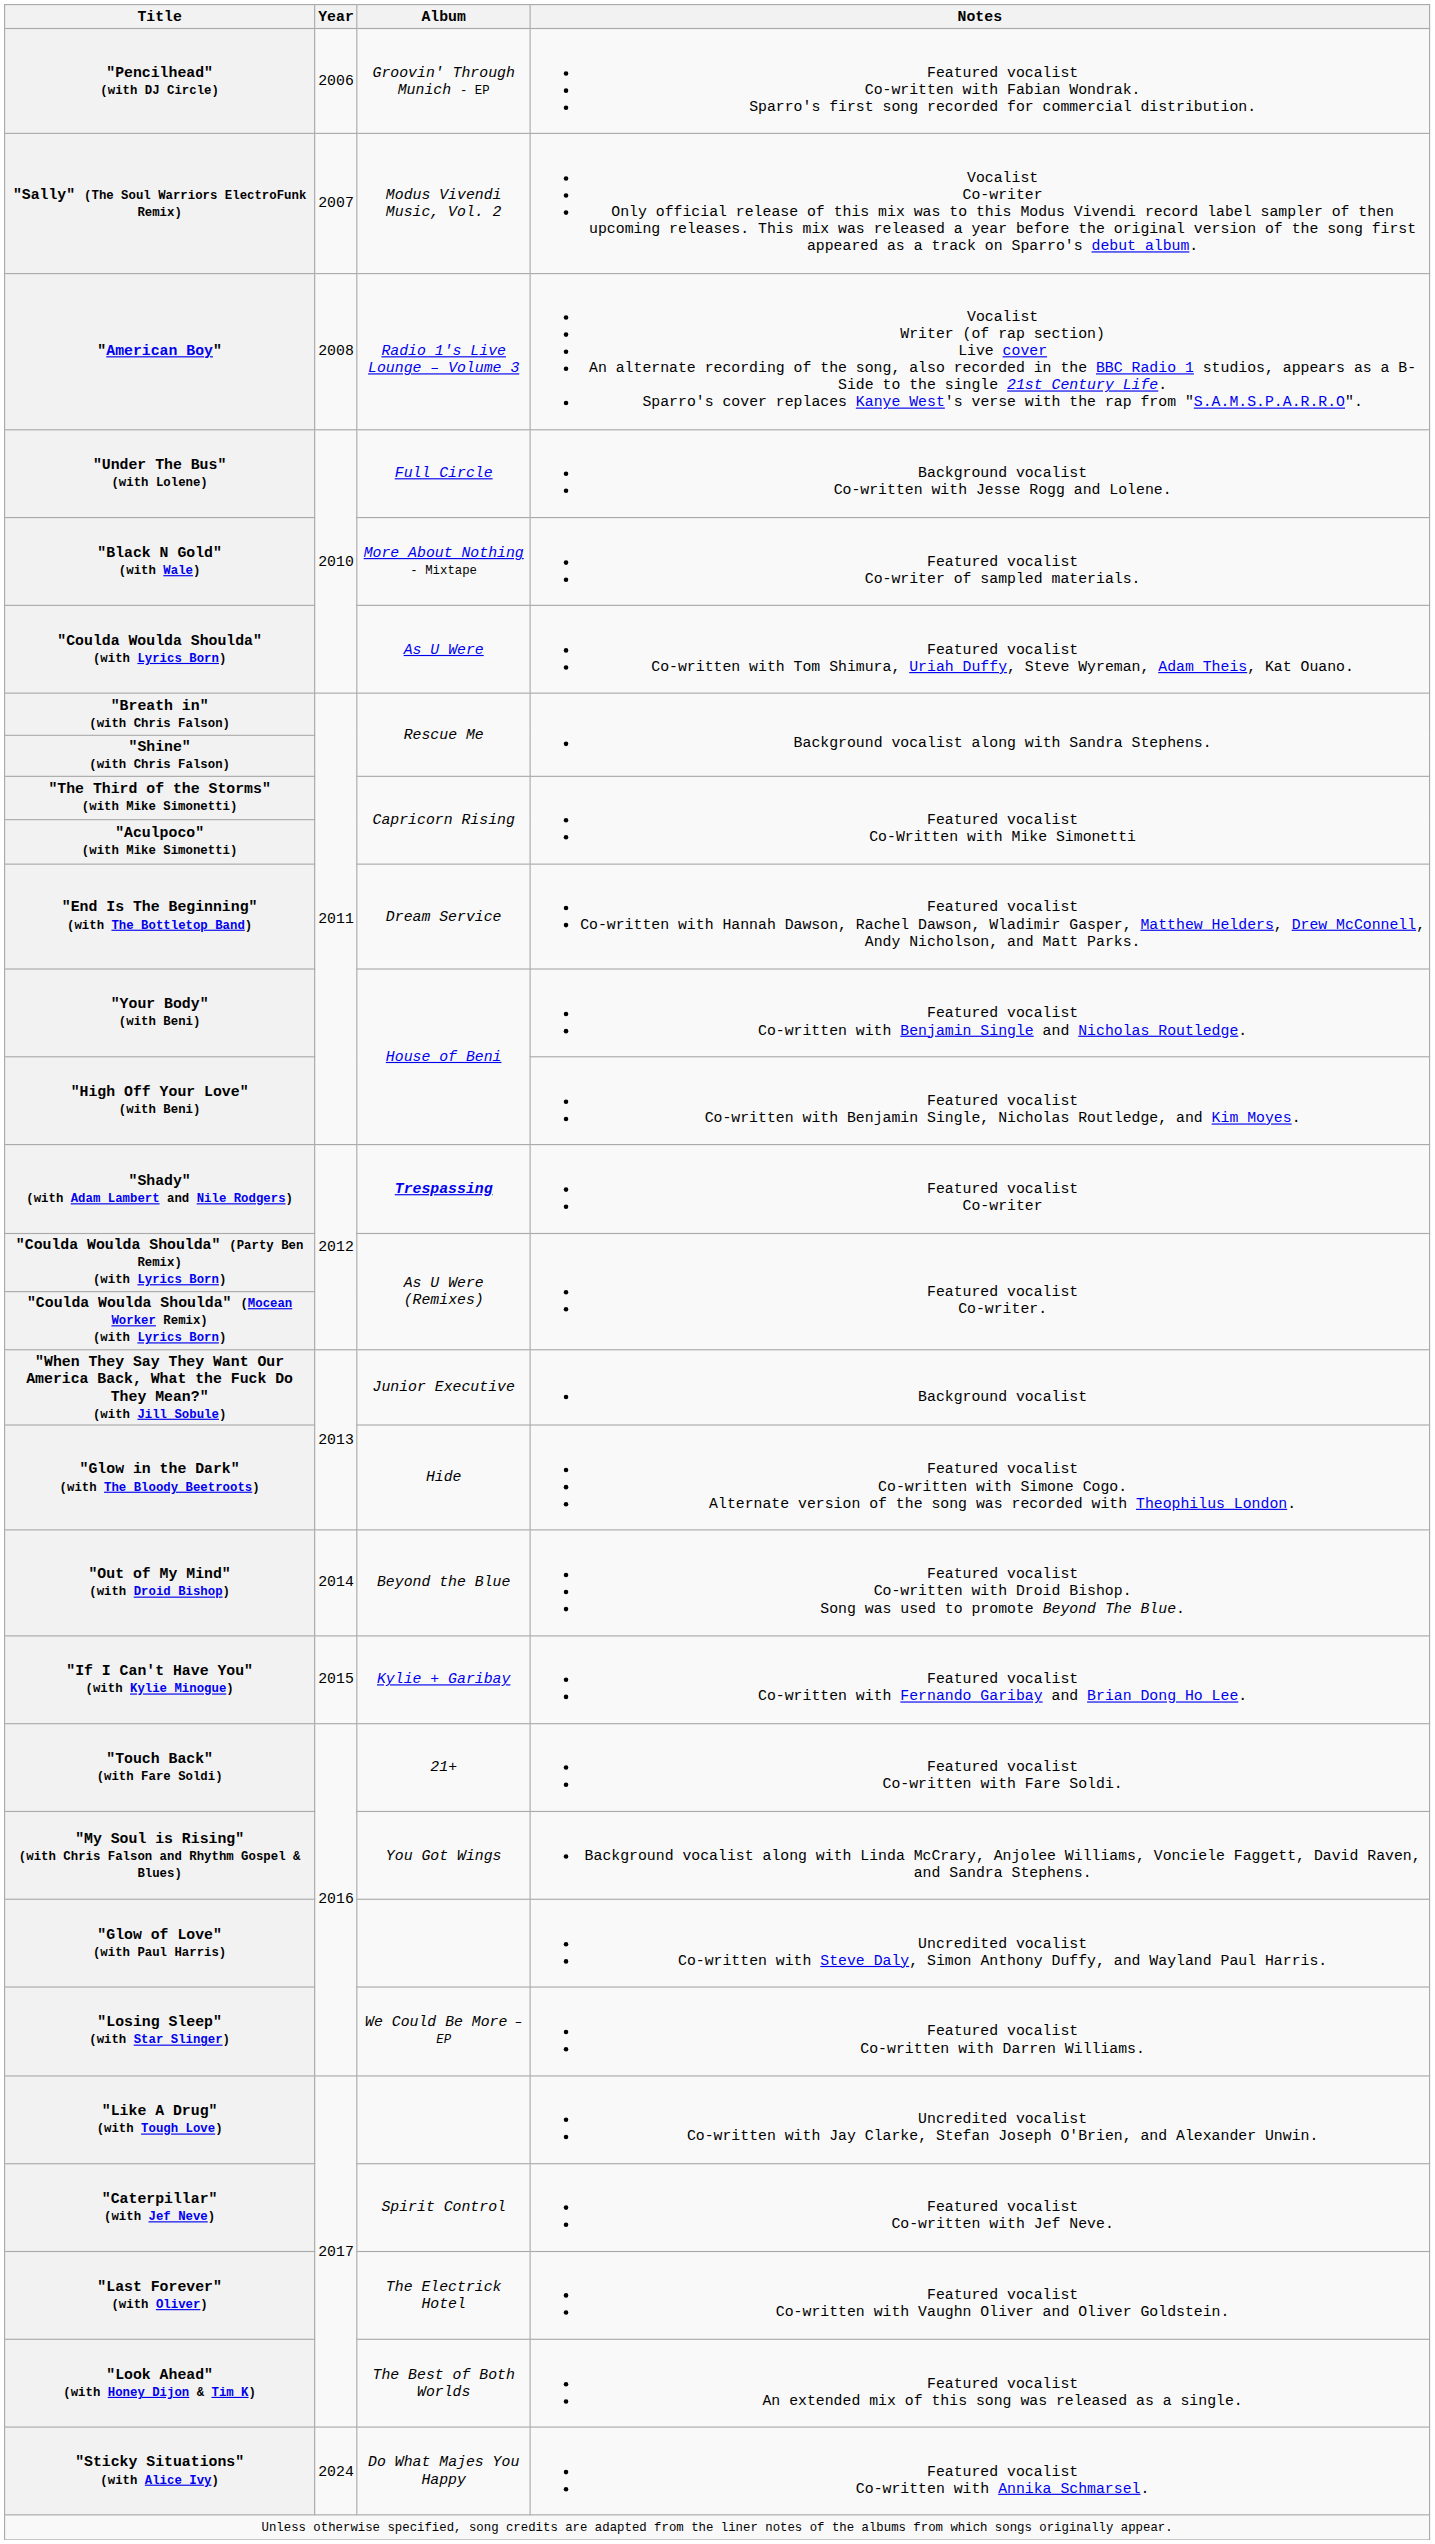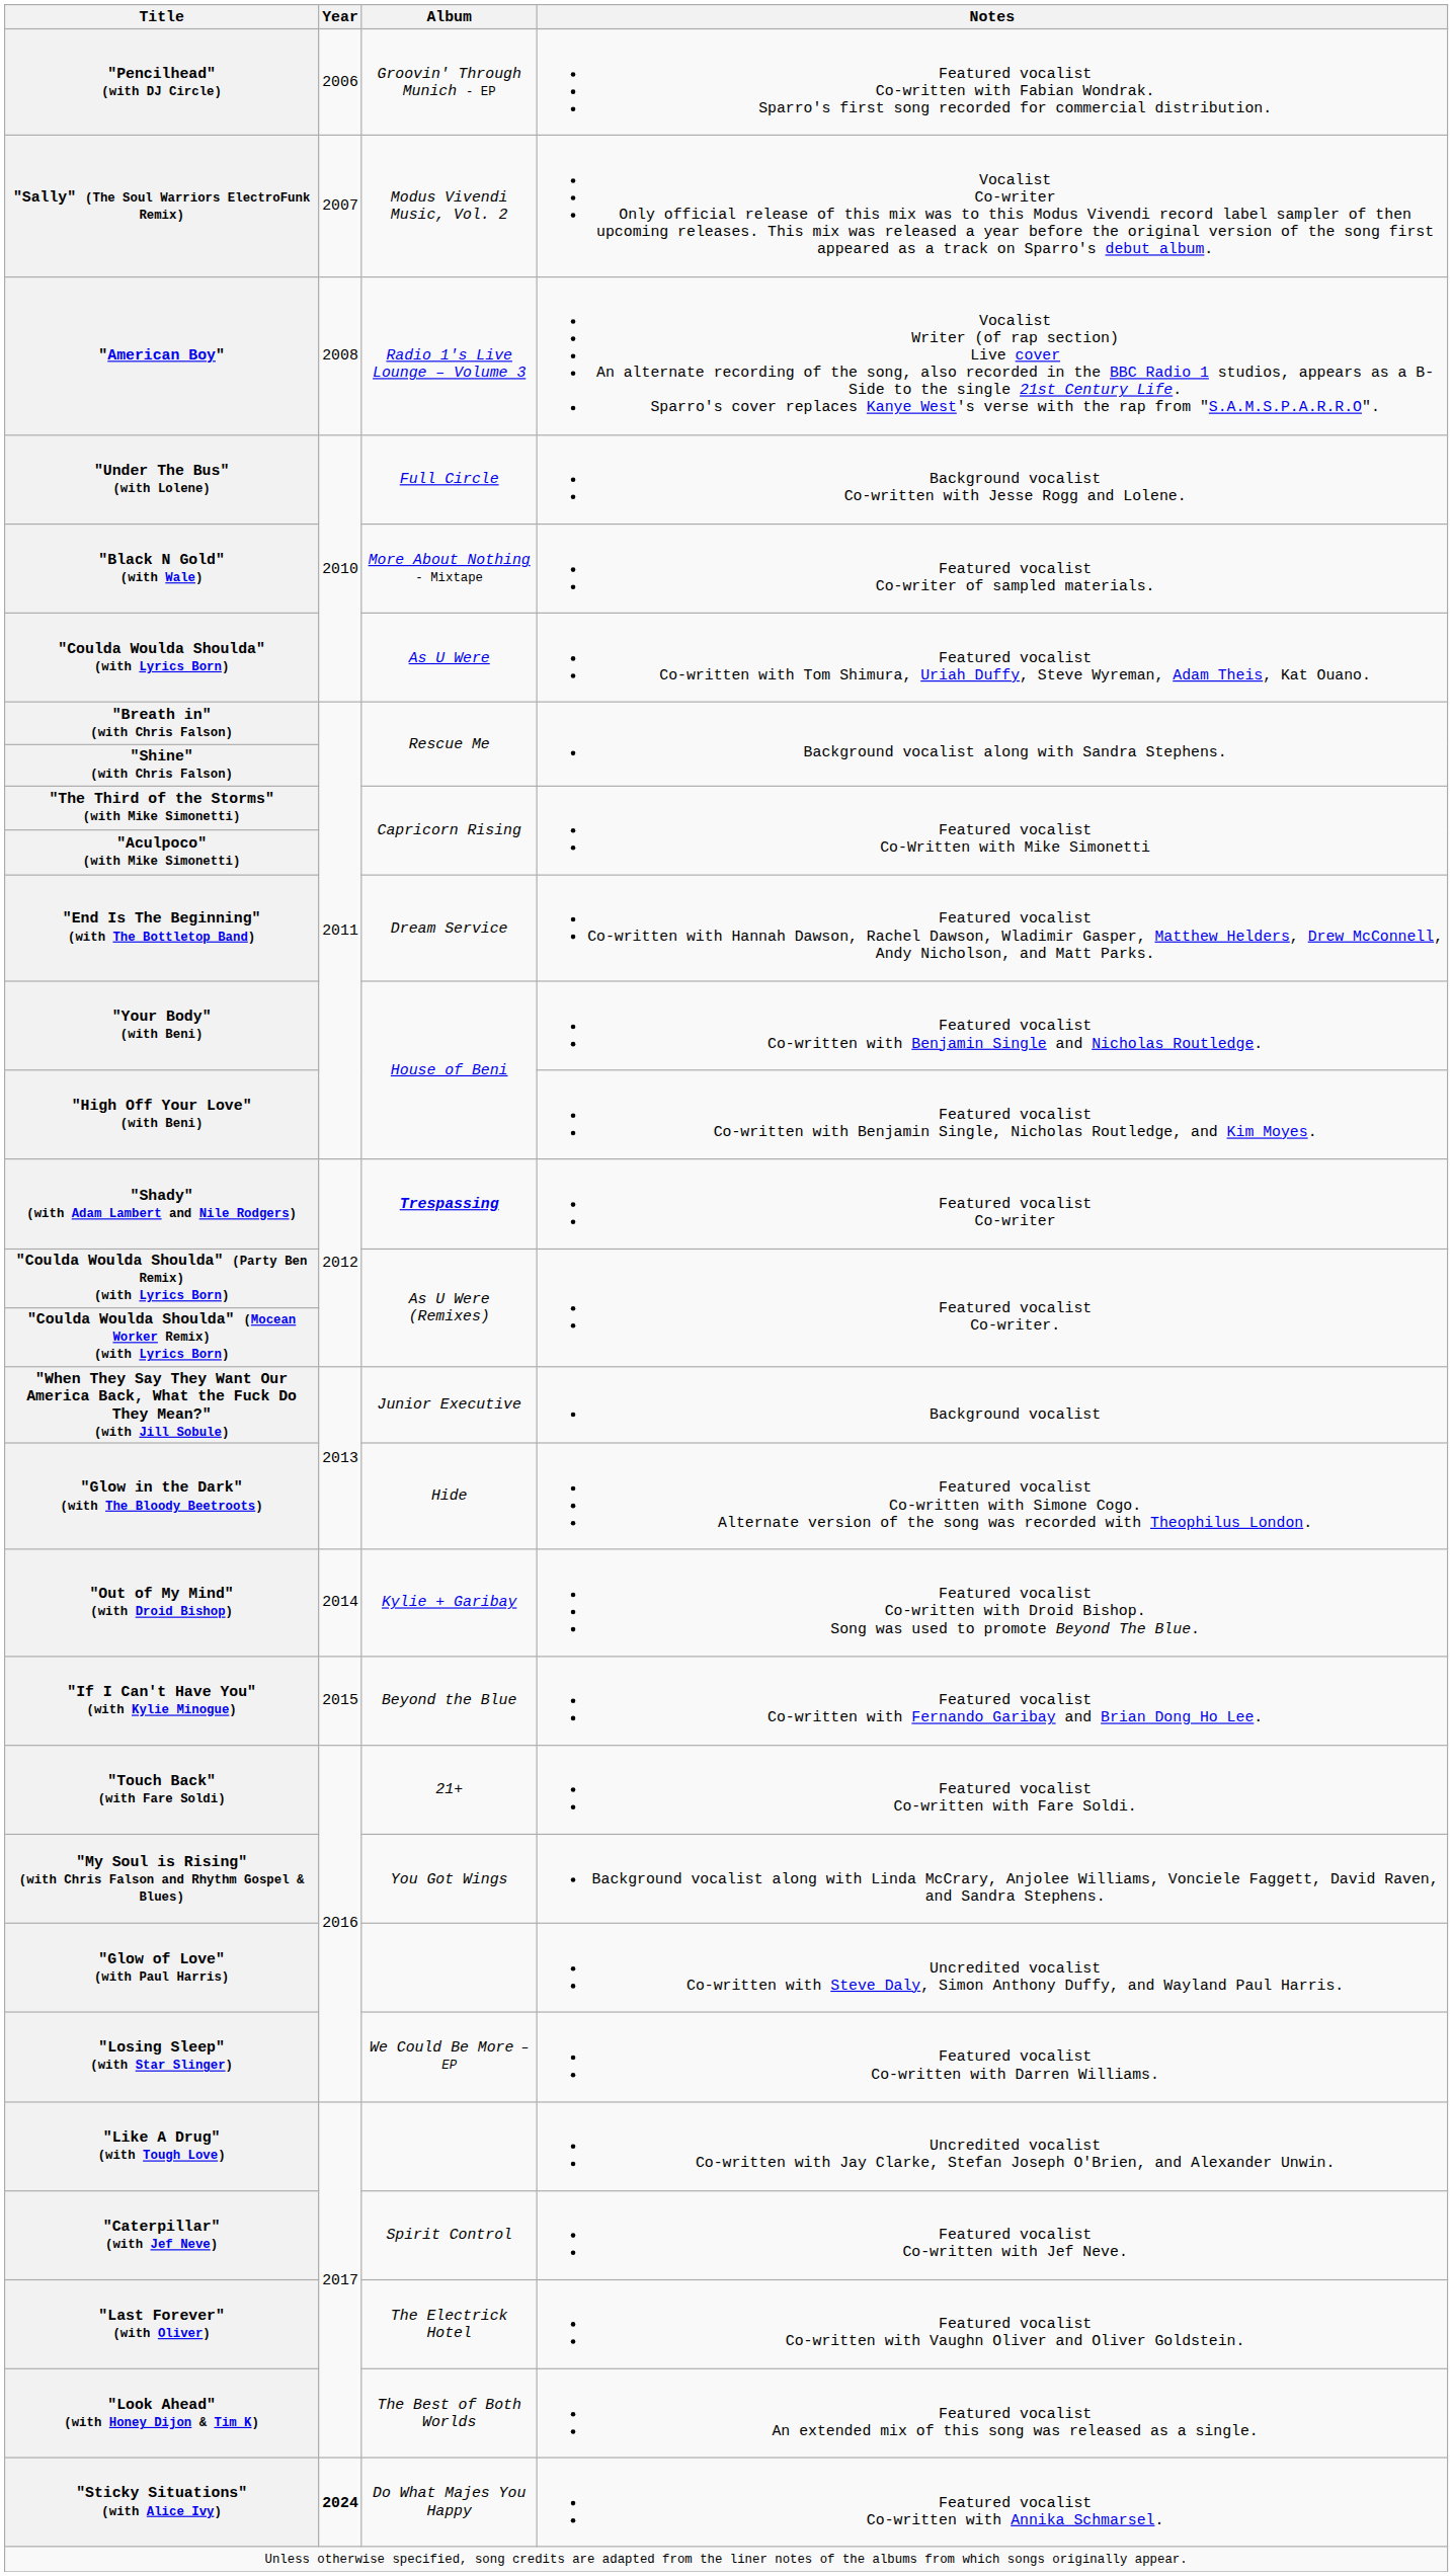"Out of My Mind" (with Droid Bishop) | Album: Beyond the Blue -> Kylie + Garibay
"If I Can't Have You" (with Kylie Minogue) | Album: Kylie + Garibay -> Beyond the Blue
"Sticky Situations" (with Alice Ivy) | Year: normal -> bold
